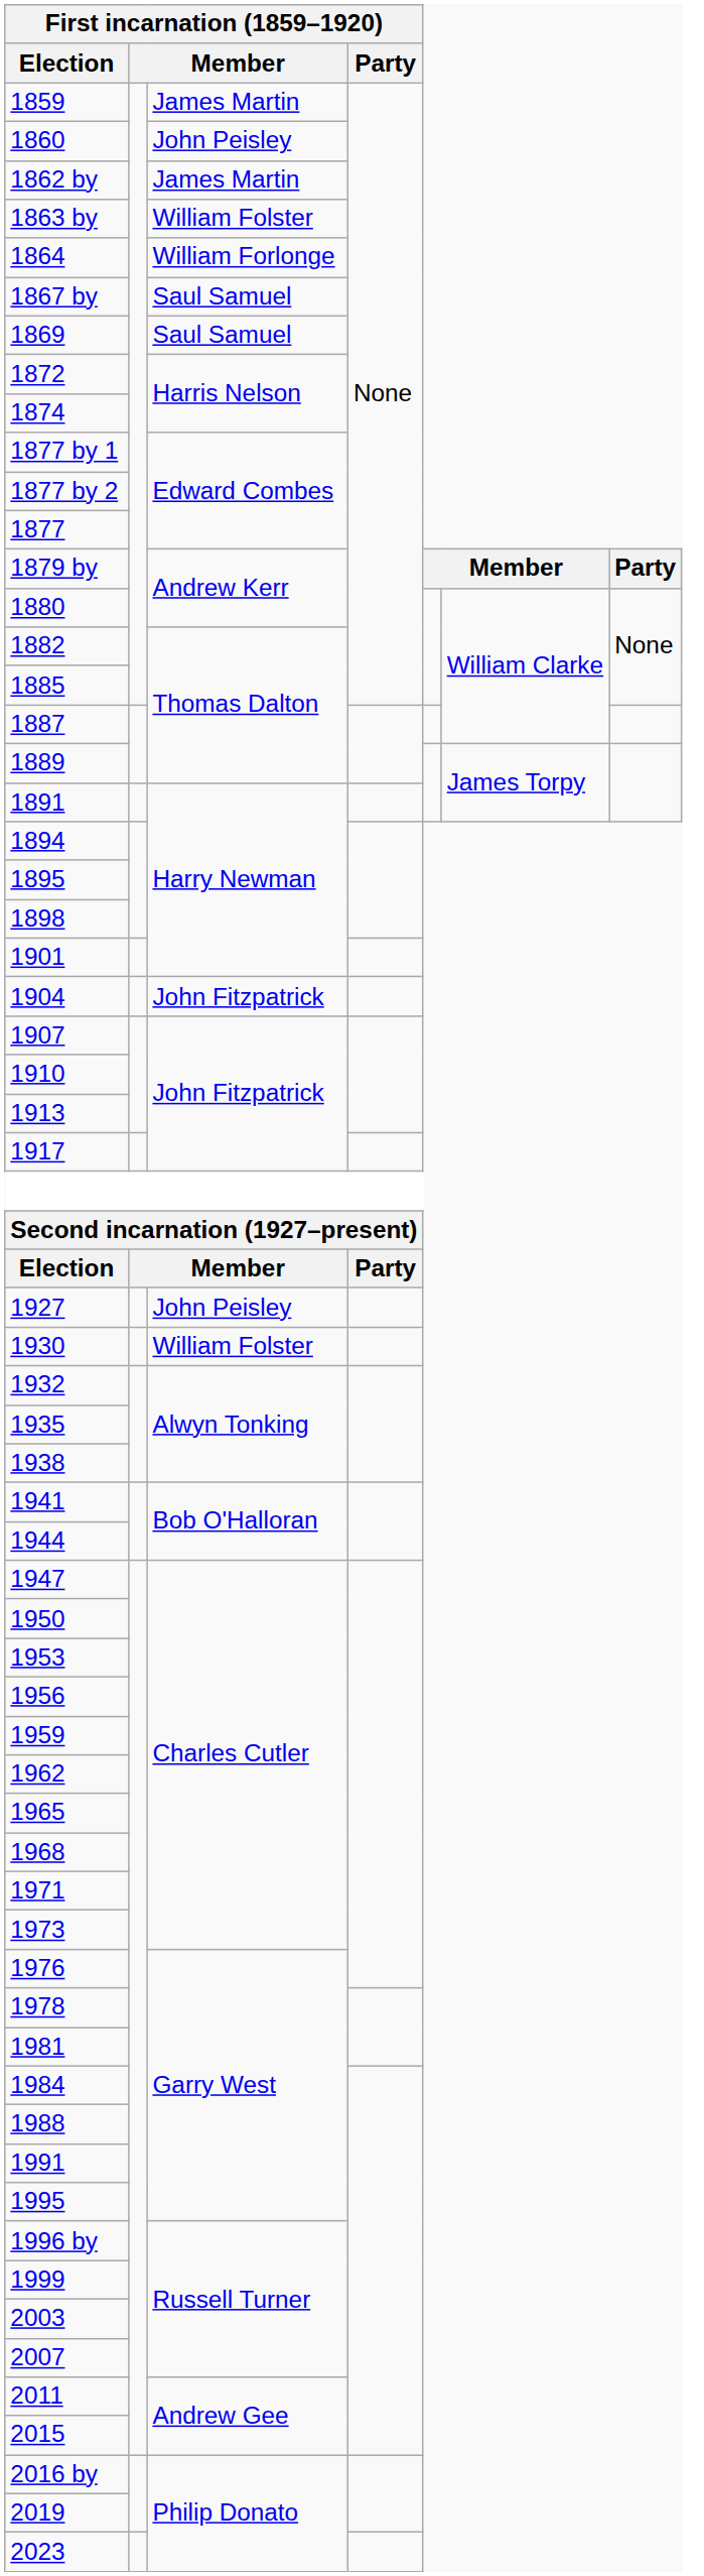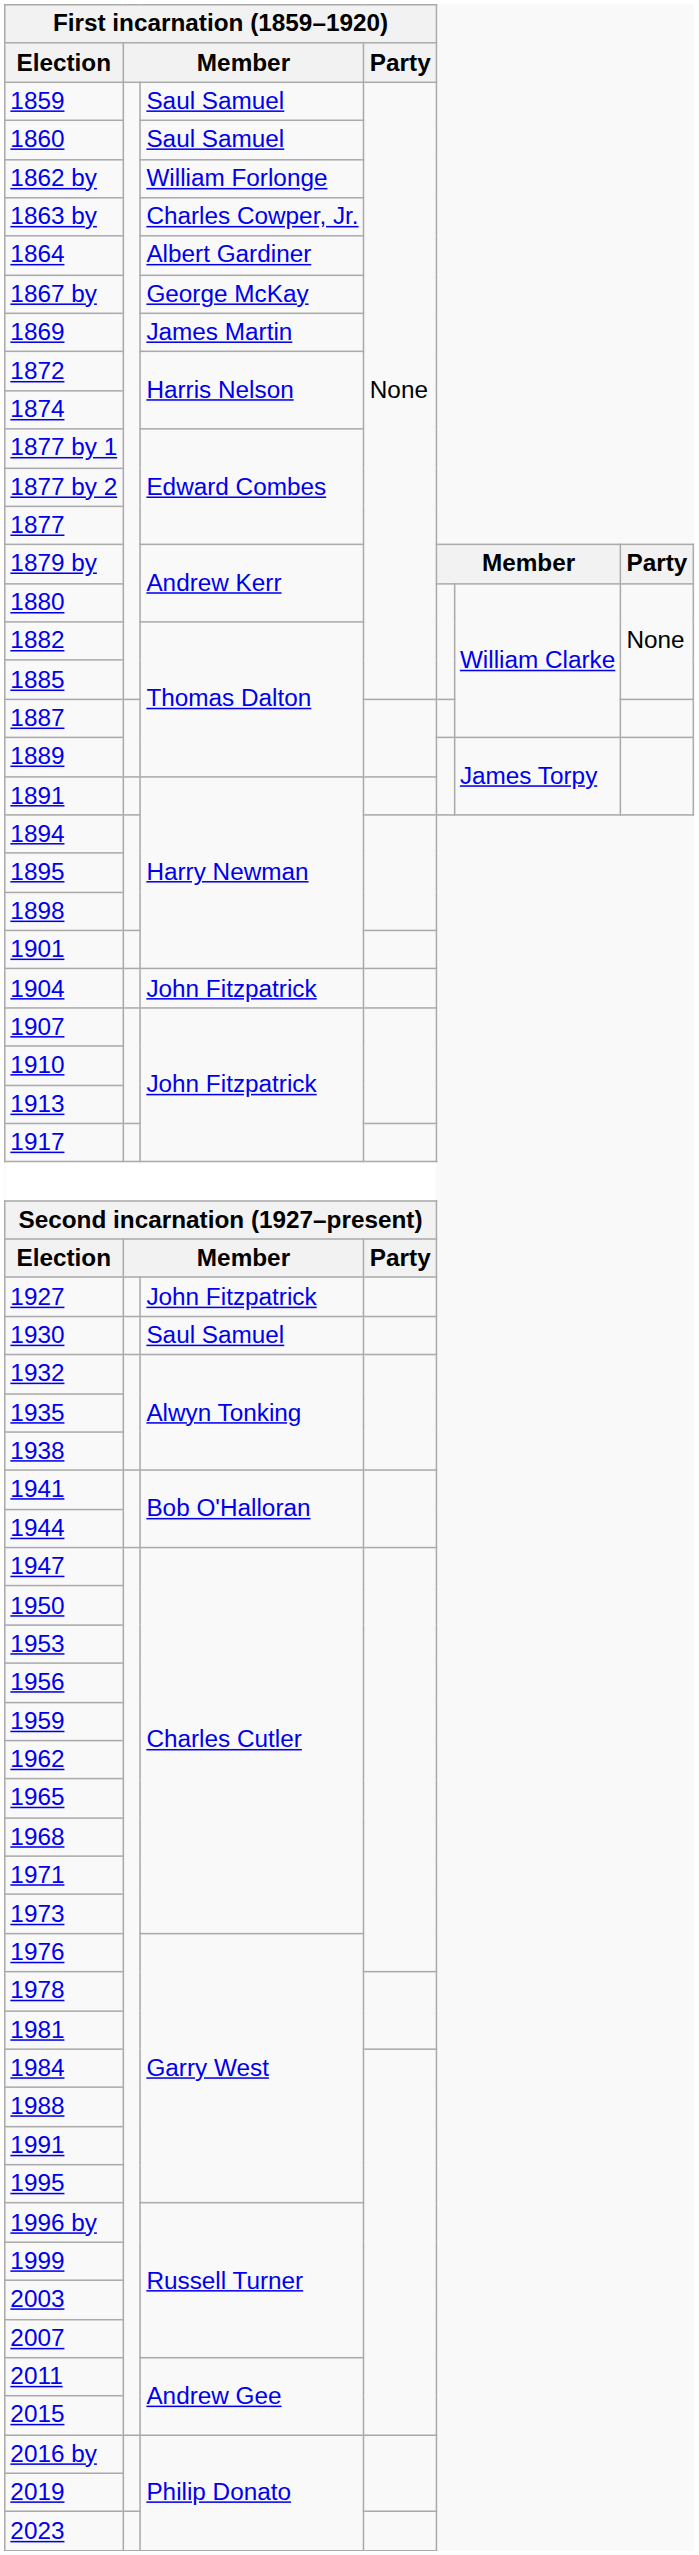1859 | column 3: James Martin -> Saul Samuel
1860 | column 3: John Peisley -> Saul Samuel
1862 by | column 3: James Martin -> William Forlonge
1863 by | column 3: William Folster -> Charles Cowper, Jr.
1864 | column 3: William Forlonge -> Albert Gardiner
1867 by | column 3: Saul Samuel -> George McKay
1869 | column 3: Saul Samuel -> James Martin
1927 | column 3: John Peisley -> John Fitzpatrick
1930 | column 3: William Folster -> Saul Samuel
